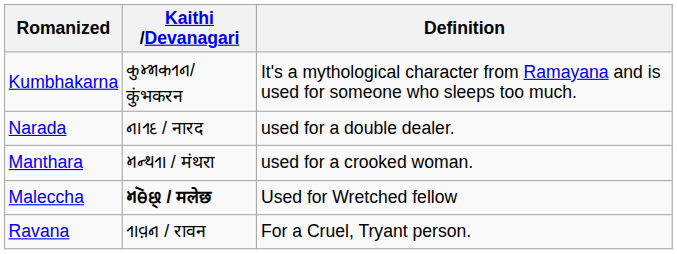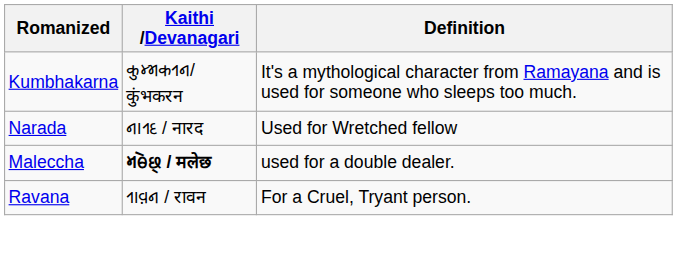Narada | Definition: used for a double dealer. -> Used for Wretched fellow
- row: Manthara | 𑂧𑂢𑂹𑂟𑂩𑂰 / मंथरा | used for a crooked woman.
Maleccha | Definition: Used for Wretched fellow -> used for a double dealer.
